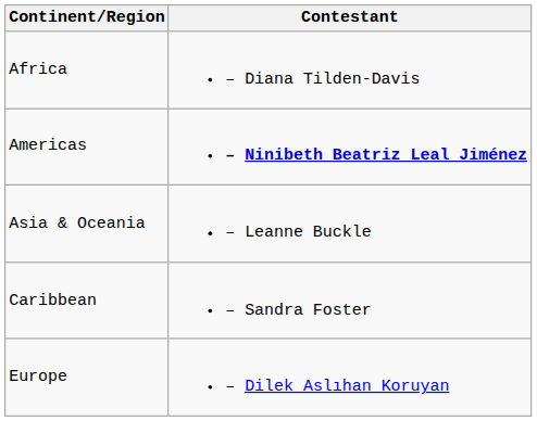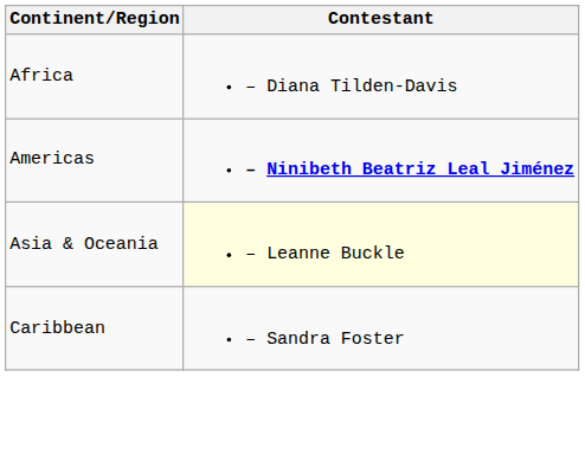Asia & Oceania | Contestant: no background -> lightyellow background
- row: Europe | – Dilek Aslıhan Koruyan
